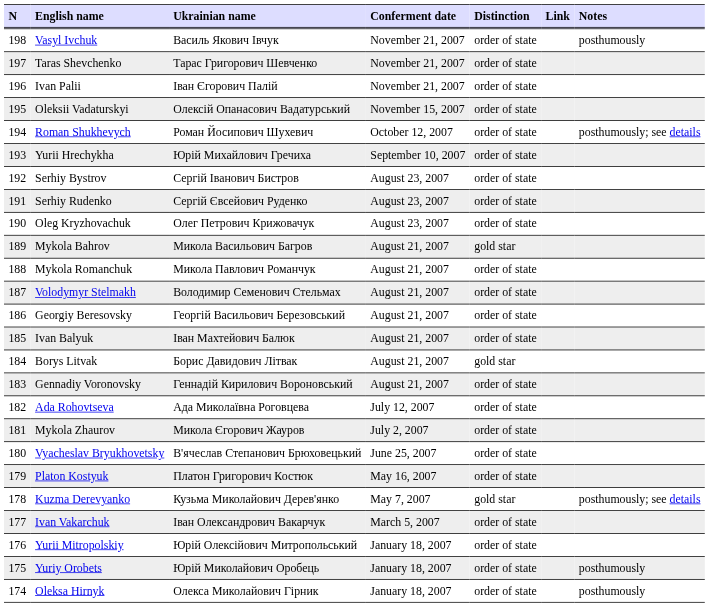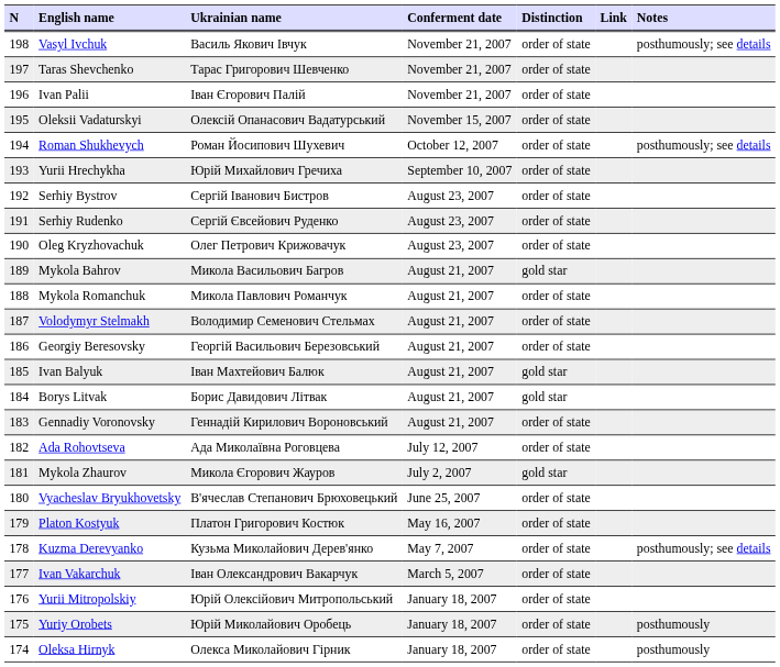Vasyl Ivchuk | Notes: posthumously -> posthumously; see details
Ivan Balyuk | Distinction: order of state -> gold star
Mykola Zhaurov | Distinction: order of state -> gold star
Kuzma Derevyanko | Distinction: gold star -> order of state
